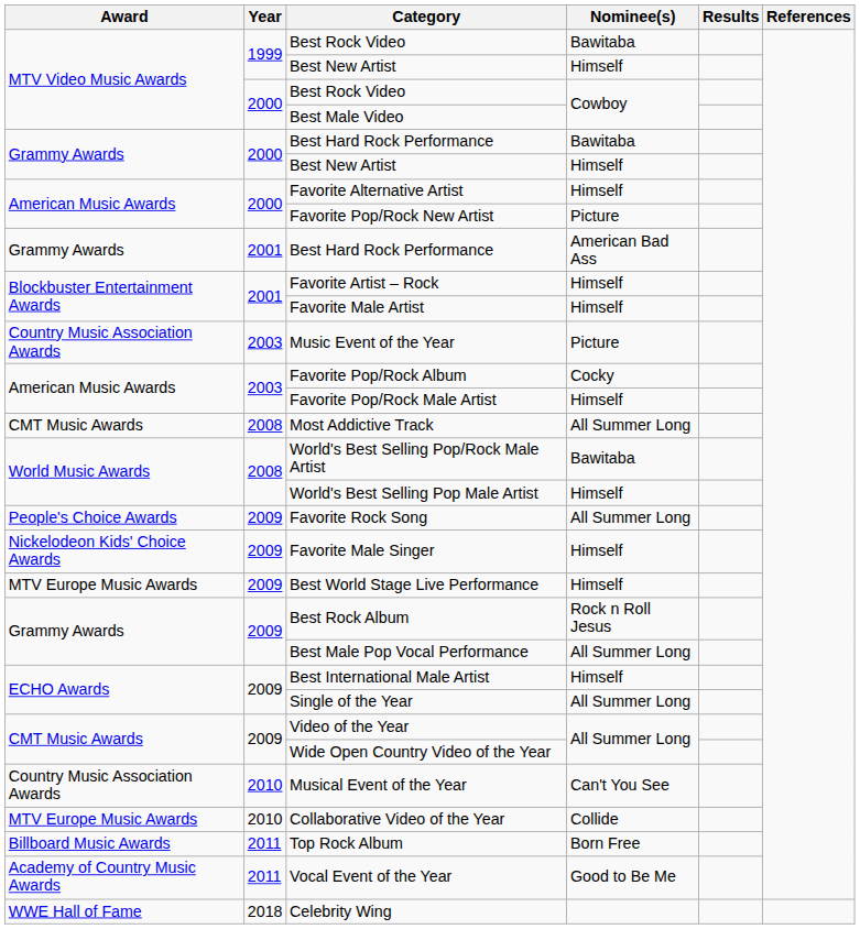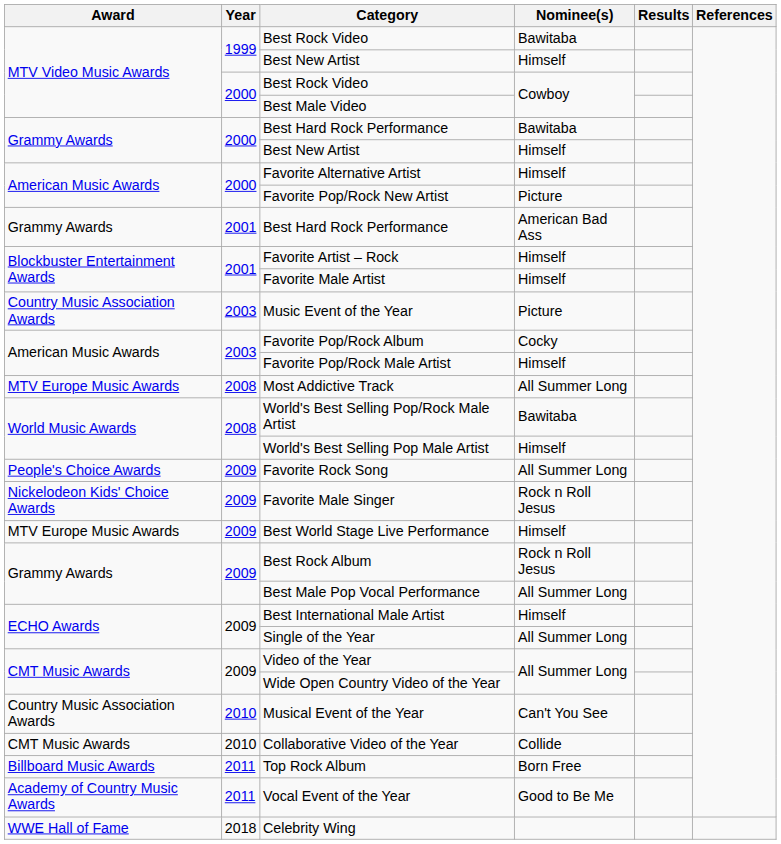Most Addictive Track | Award: CMT Music Awards -> MTV Europe Music Awards
Favorite Male Singer | Nominee(s): Himself -> Rock n Roll Jesus
Collaborative Video of the Year | Award: MTV Europe Music Awards -> CMT Music Awards
